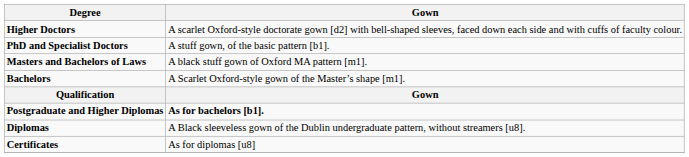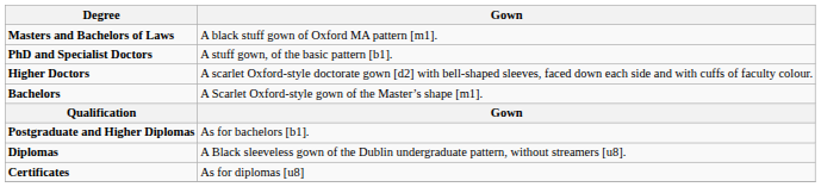rows swapped: Higher Doctors <-> Masters and Bachelors of Laws
Postgraduate and Higher Diplomas | Gown: bold -> normal
